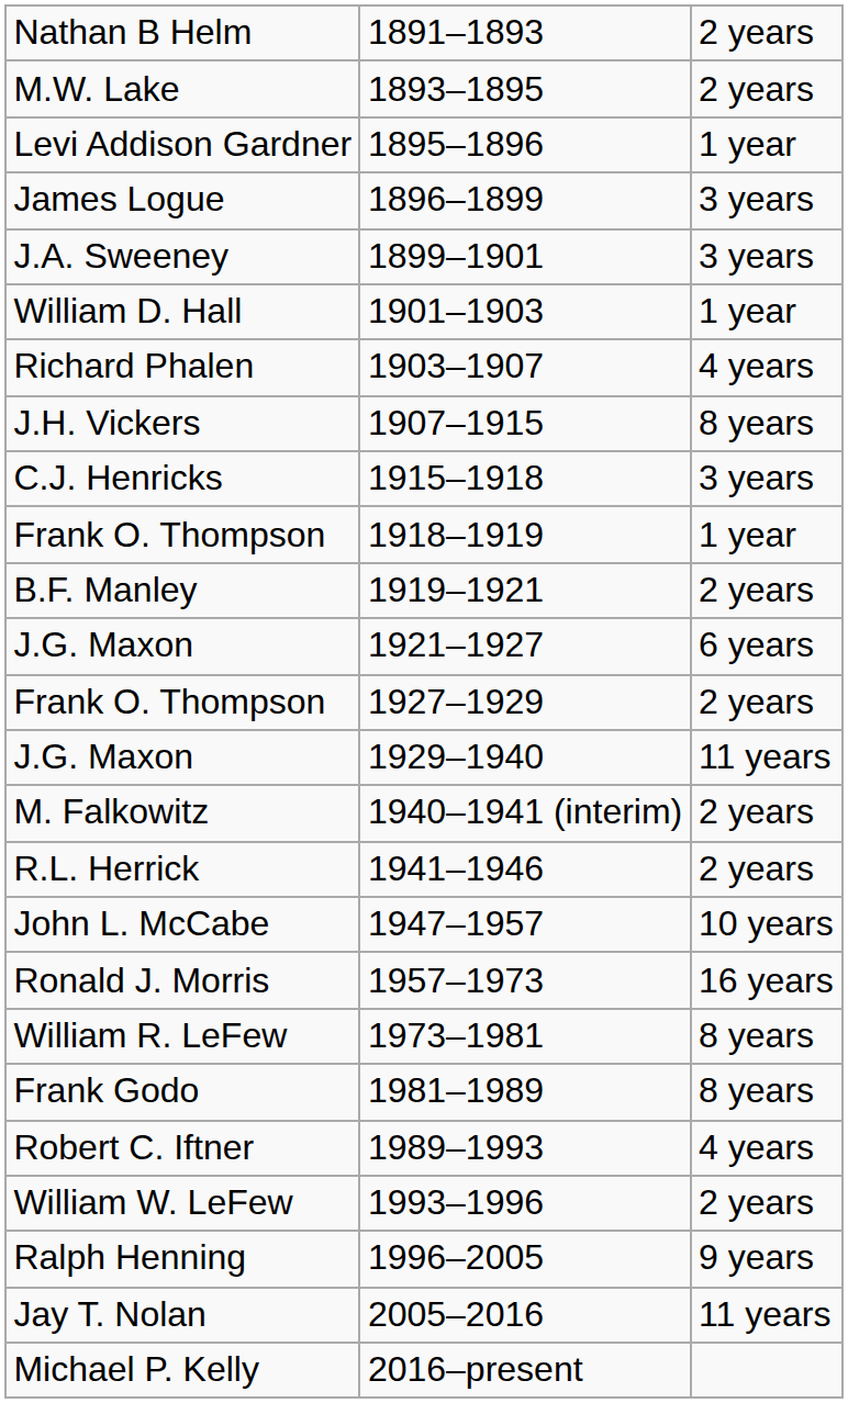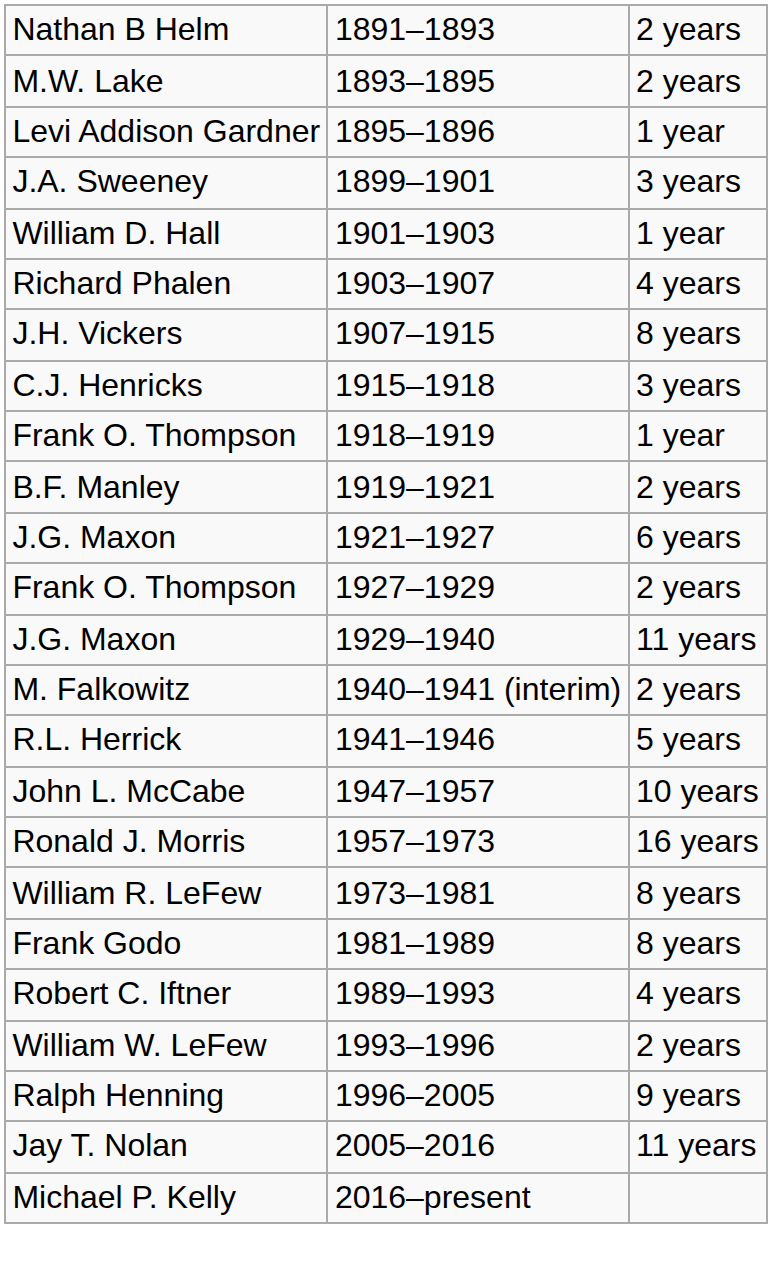- row: James Logue | 1896–1899 | 3 years
R.L. Herrick | column 3: 2 years -> 5 years
